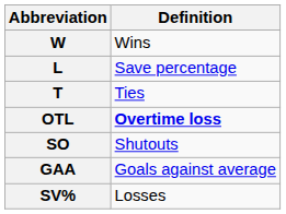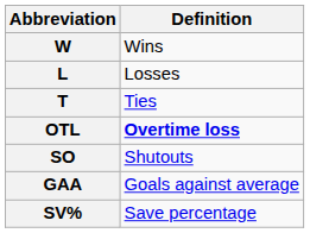L | Definition: Save percentage -> Losses
SV% | Definition: Losses -> Save percentage
